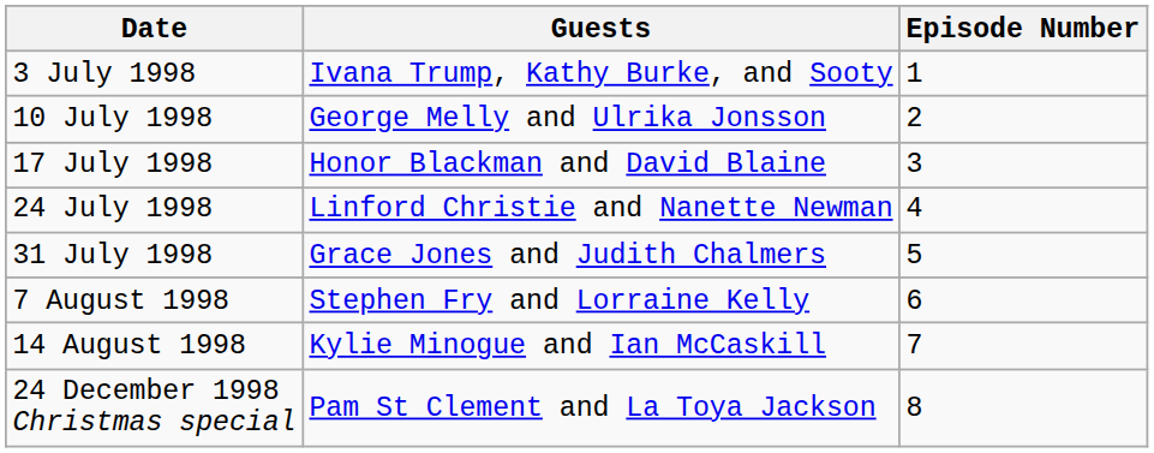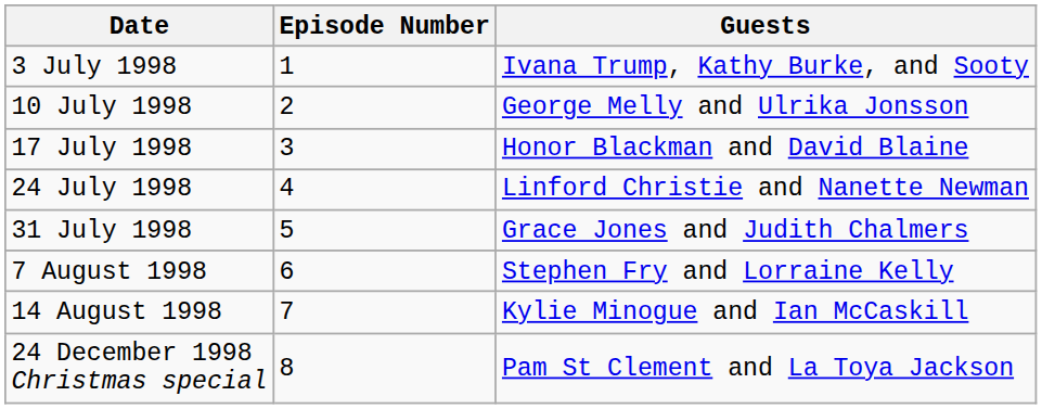columns swapped: Episode Number <-> Guests
